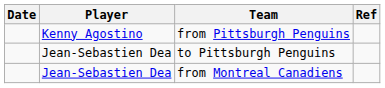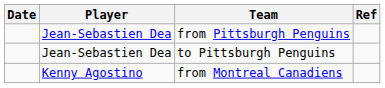from Pittsburgh Penguins | Player: Kenny Agostino -> Jean-Sebastien Dea
from Montreal Canadiens | Player: Jean-Sebastien Dea -> Kenny Agostino
